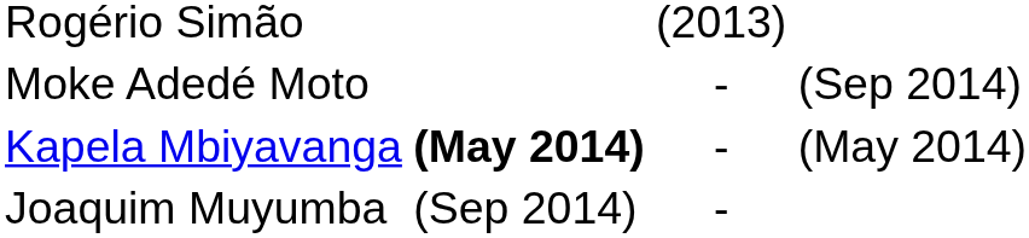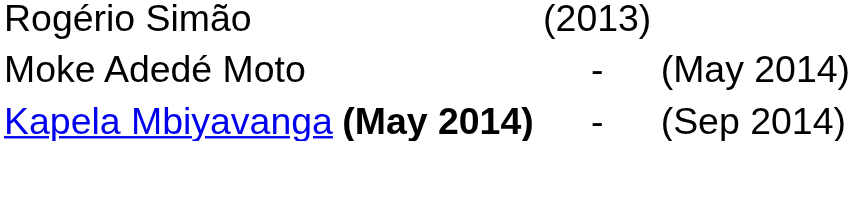Moke Adedé Moto | column 4: (Sep 2014) -> (May 2014)
Kapela Mbiyavanga | column 4: (May 2014) -> (Sep 2014)
- row: Joaquim Muyumba | (Sep 2014) | -
